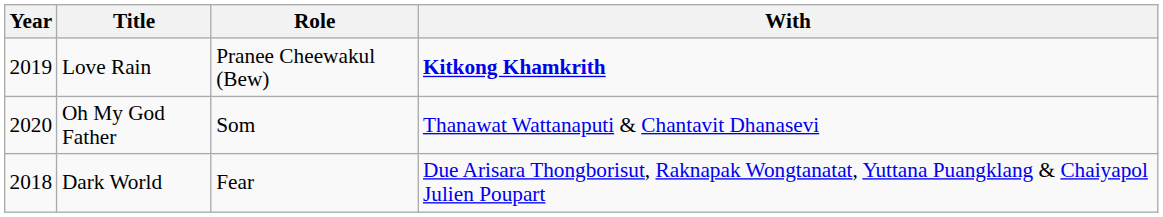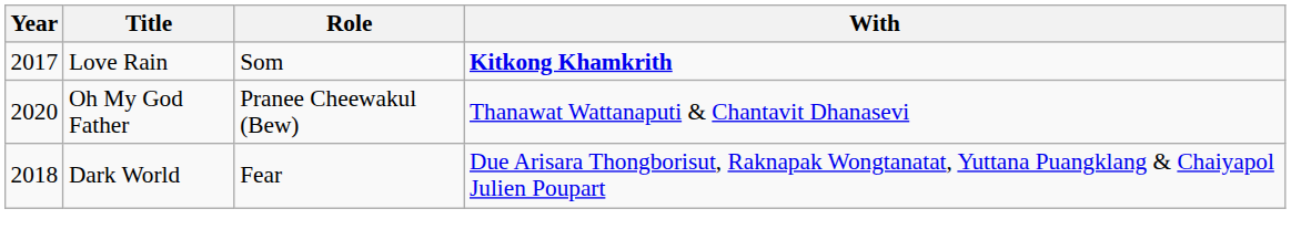Love Rain | Year: 2019 -> 2017
Love Rain | Role: Pranee Cheewakul (Bew) -> Som
Oh My God Father | Role: Som -> Pranee Cheewakul (Bew)
